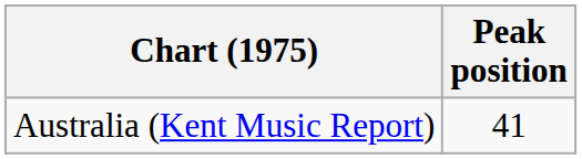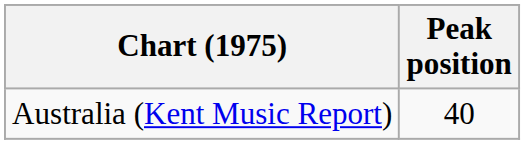Australia (Kent Music Report) | Peak position: 41 -> 40
